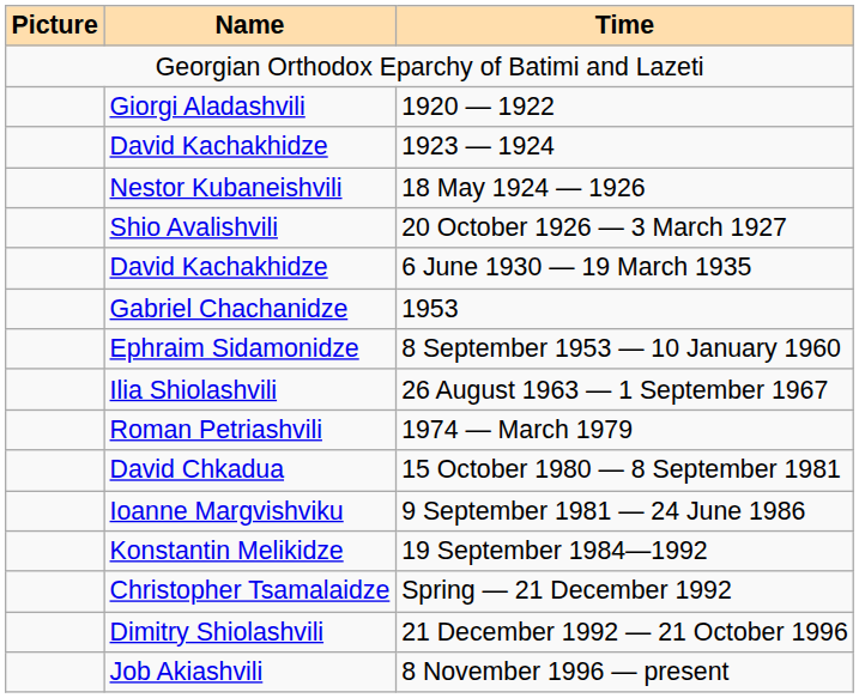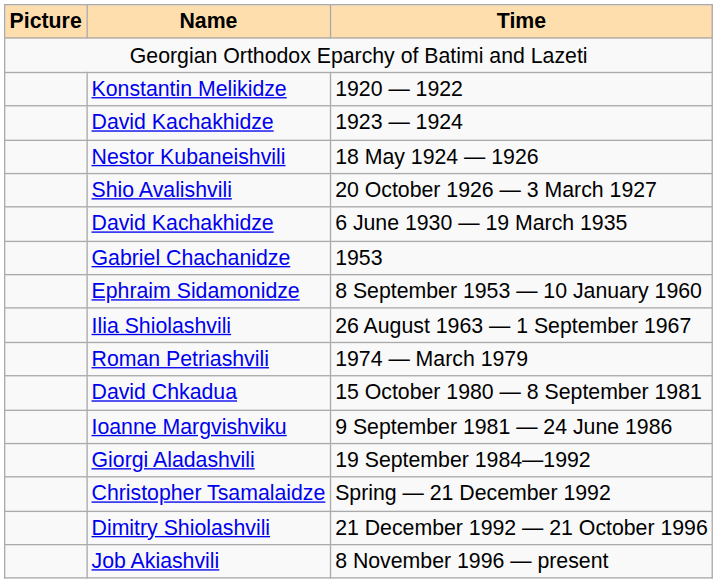1920 — 1922 | Name: Giorgi Aladashvili -> Konstantin Melikidze
19 September 1984—1992 | Name: Konstantin Melikidze -> Giorgi Aladashvili
